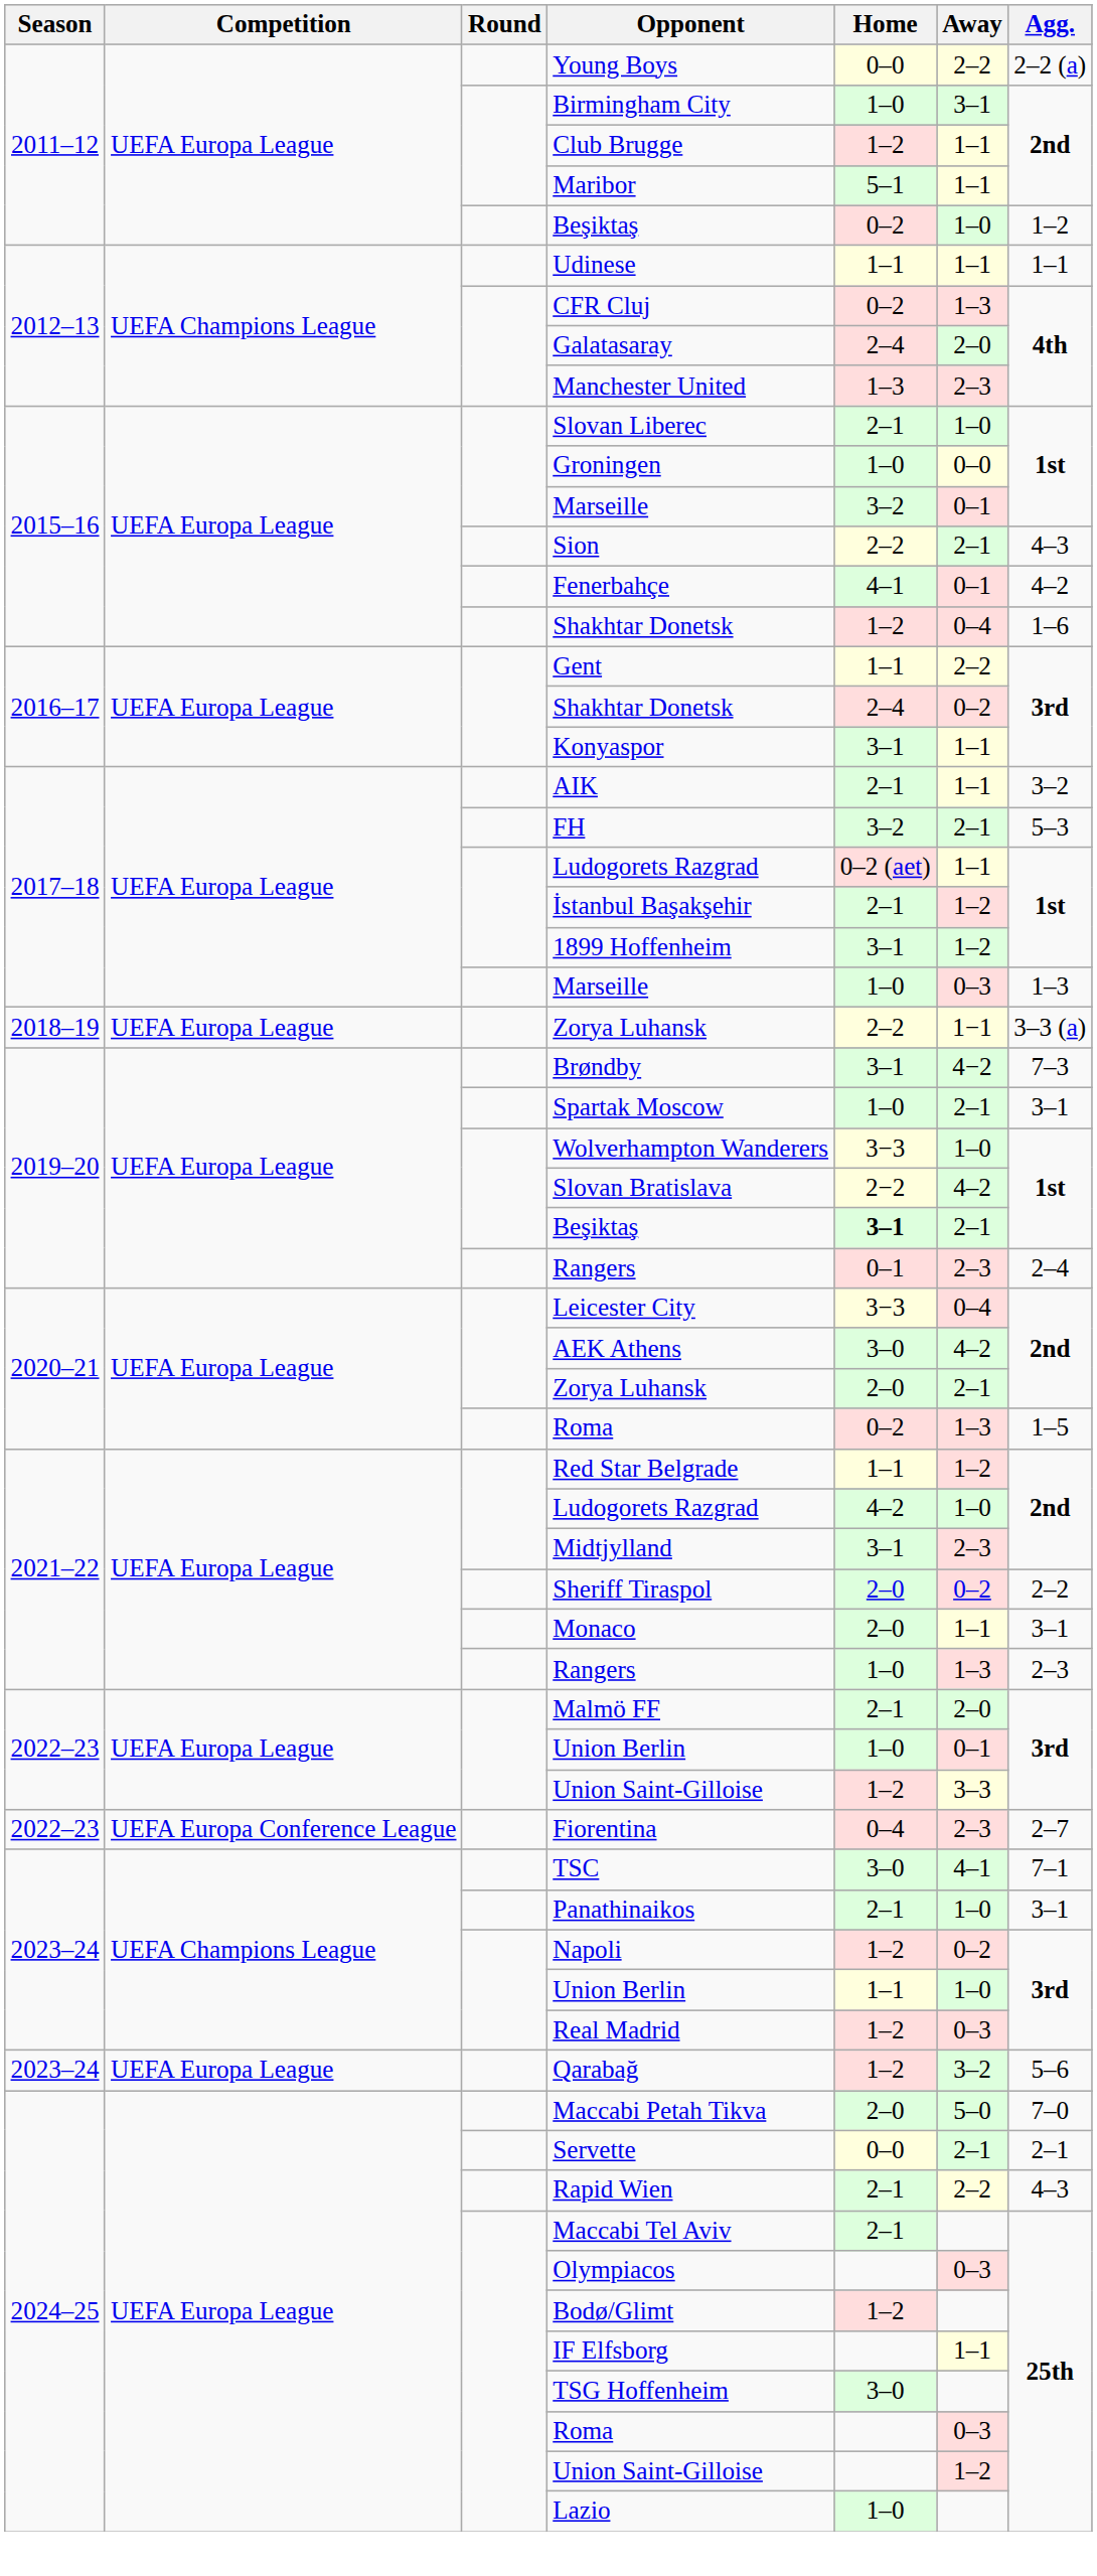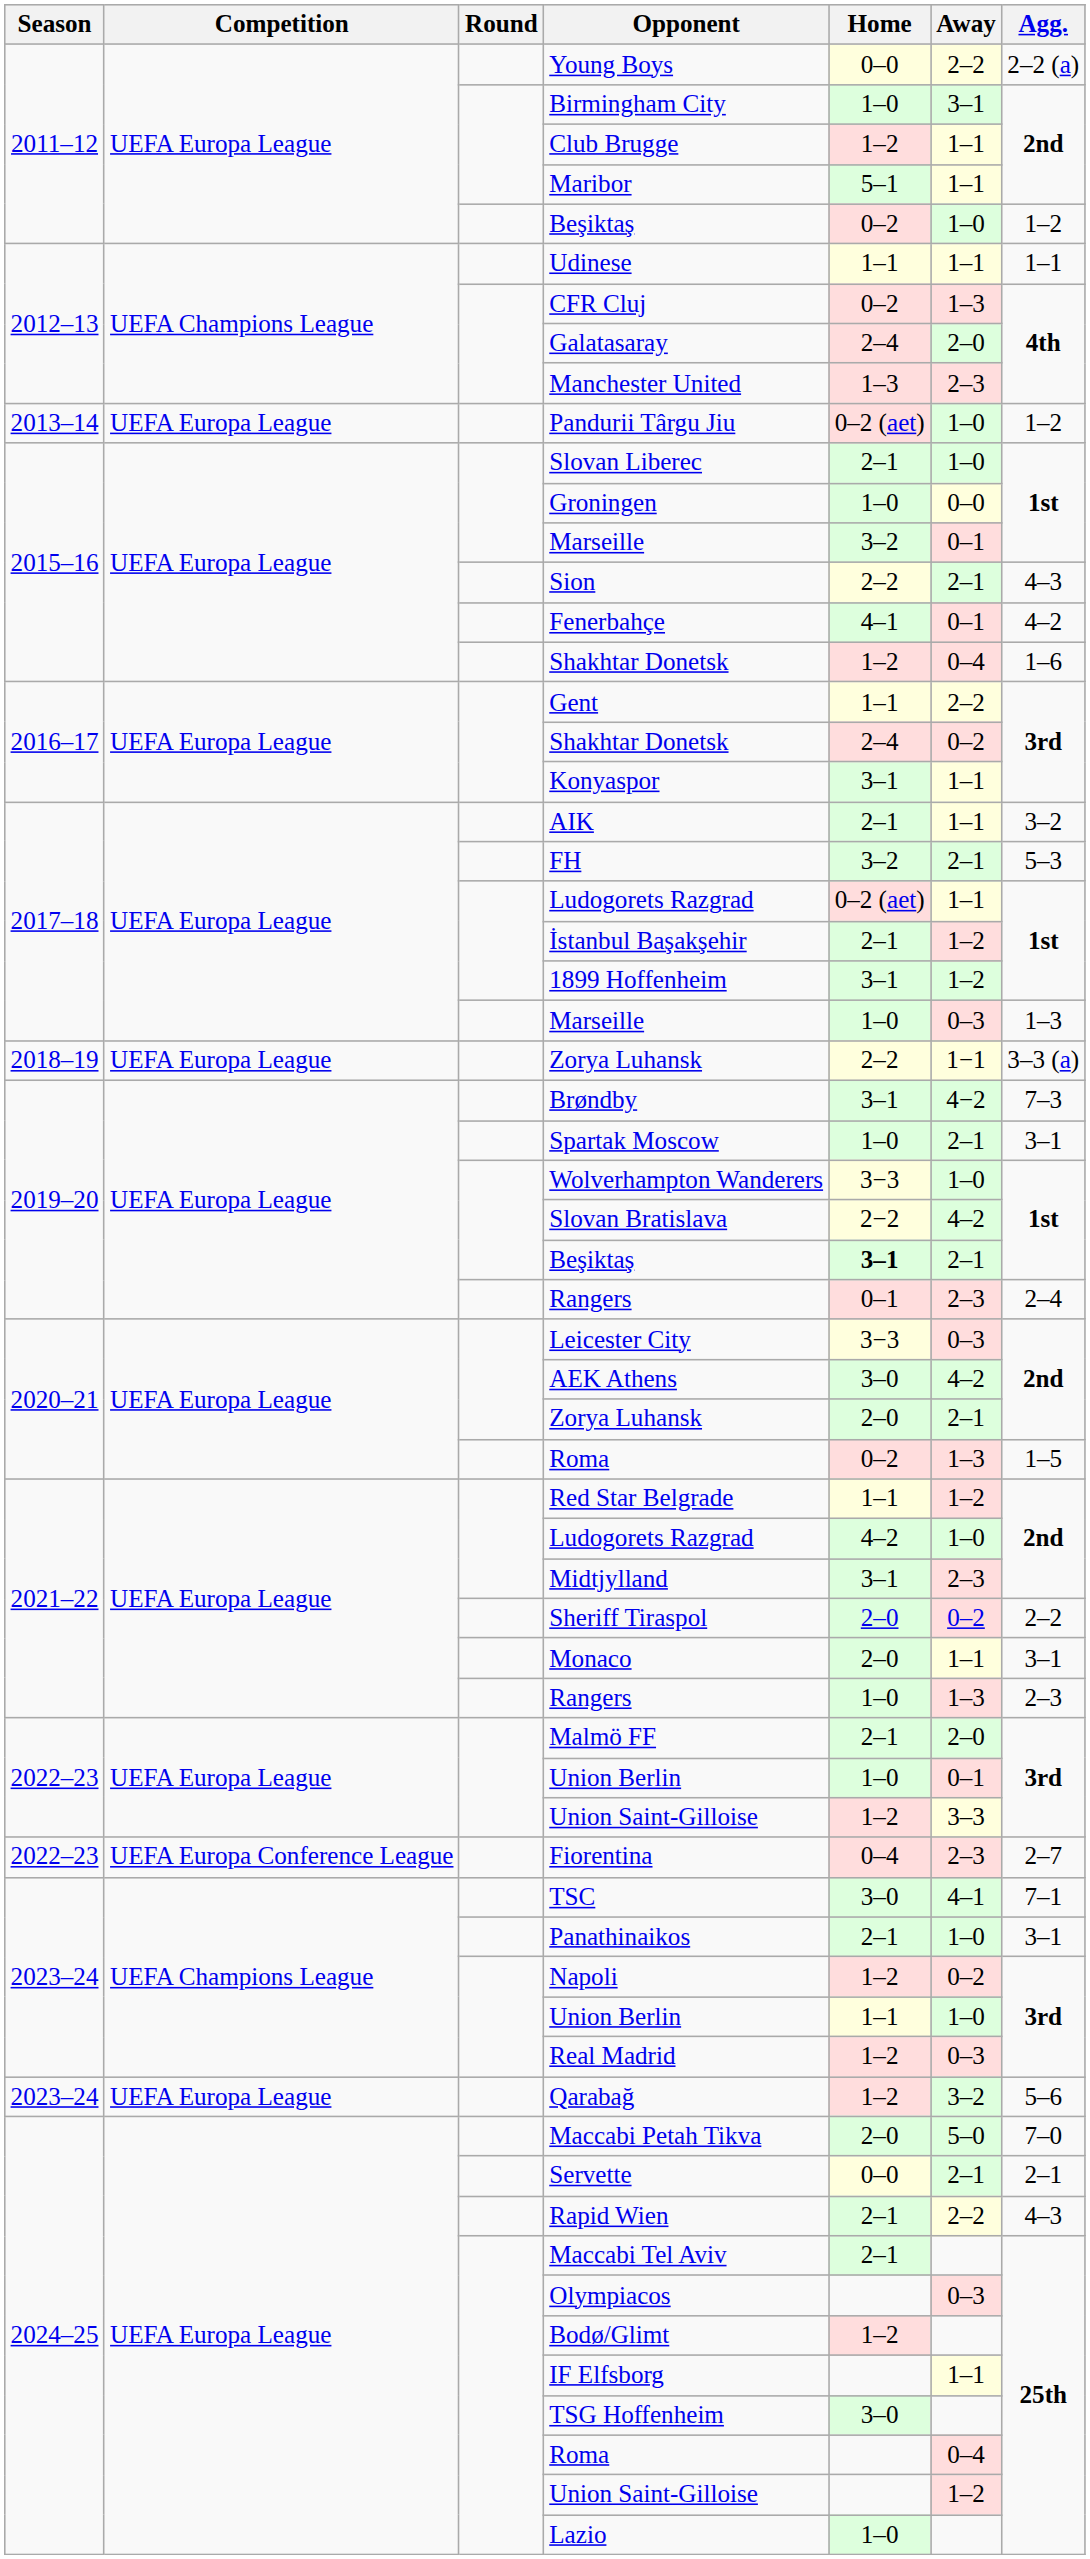+ row: 2013–14 | UEFA Europa League | Pandurii Târgu Jiu | 0–2 (aet) | 1–0 | 1–2
Leicester City | Away: 0–4 -> 0–3
2024–25 / Roma | Away: 0–3 -> 0–4
